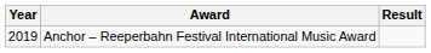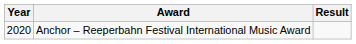Anchor – Reeperbahn Festival International Music Award | Year: 2019 -> 2020
